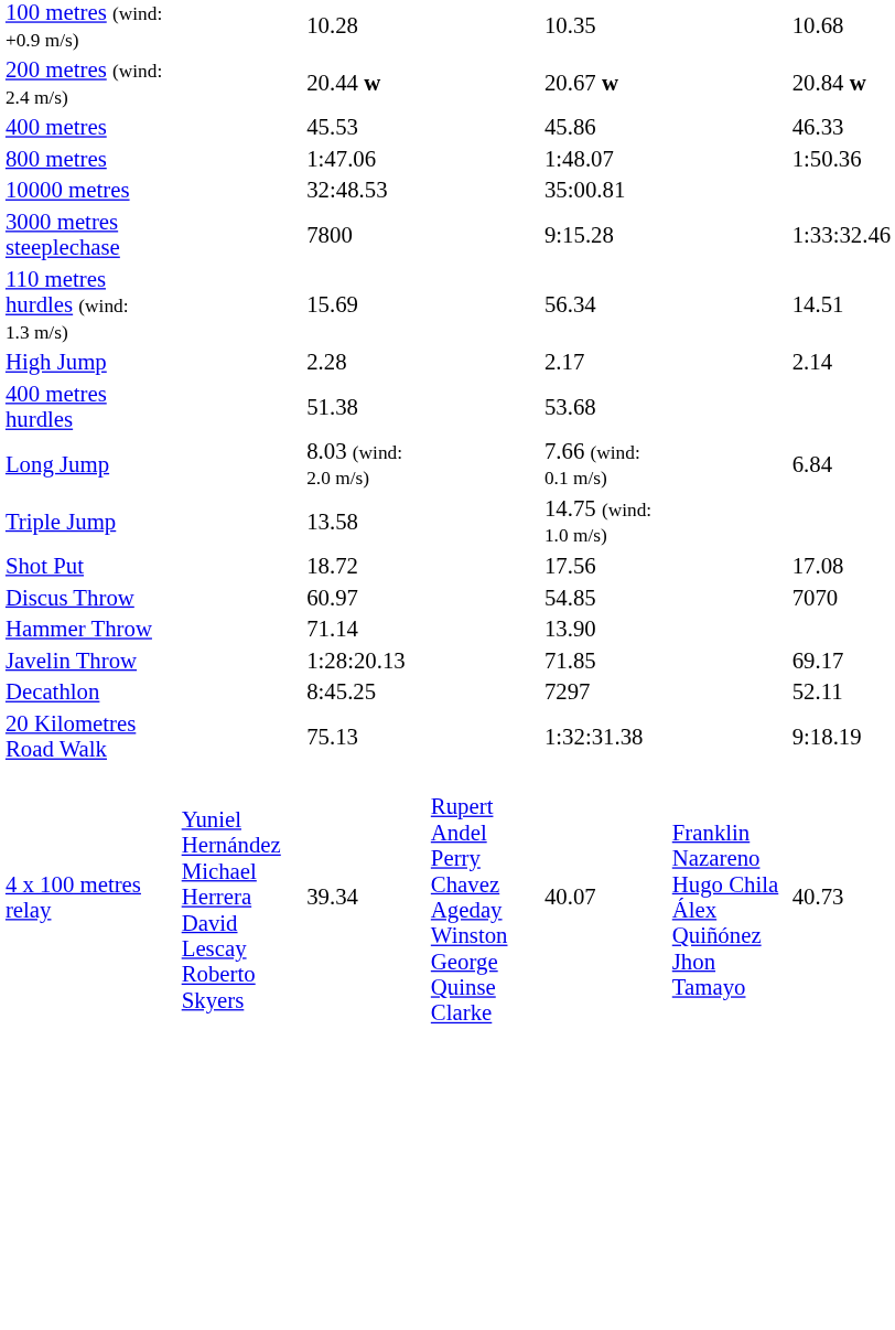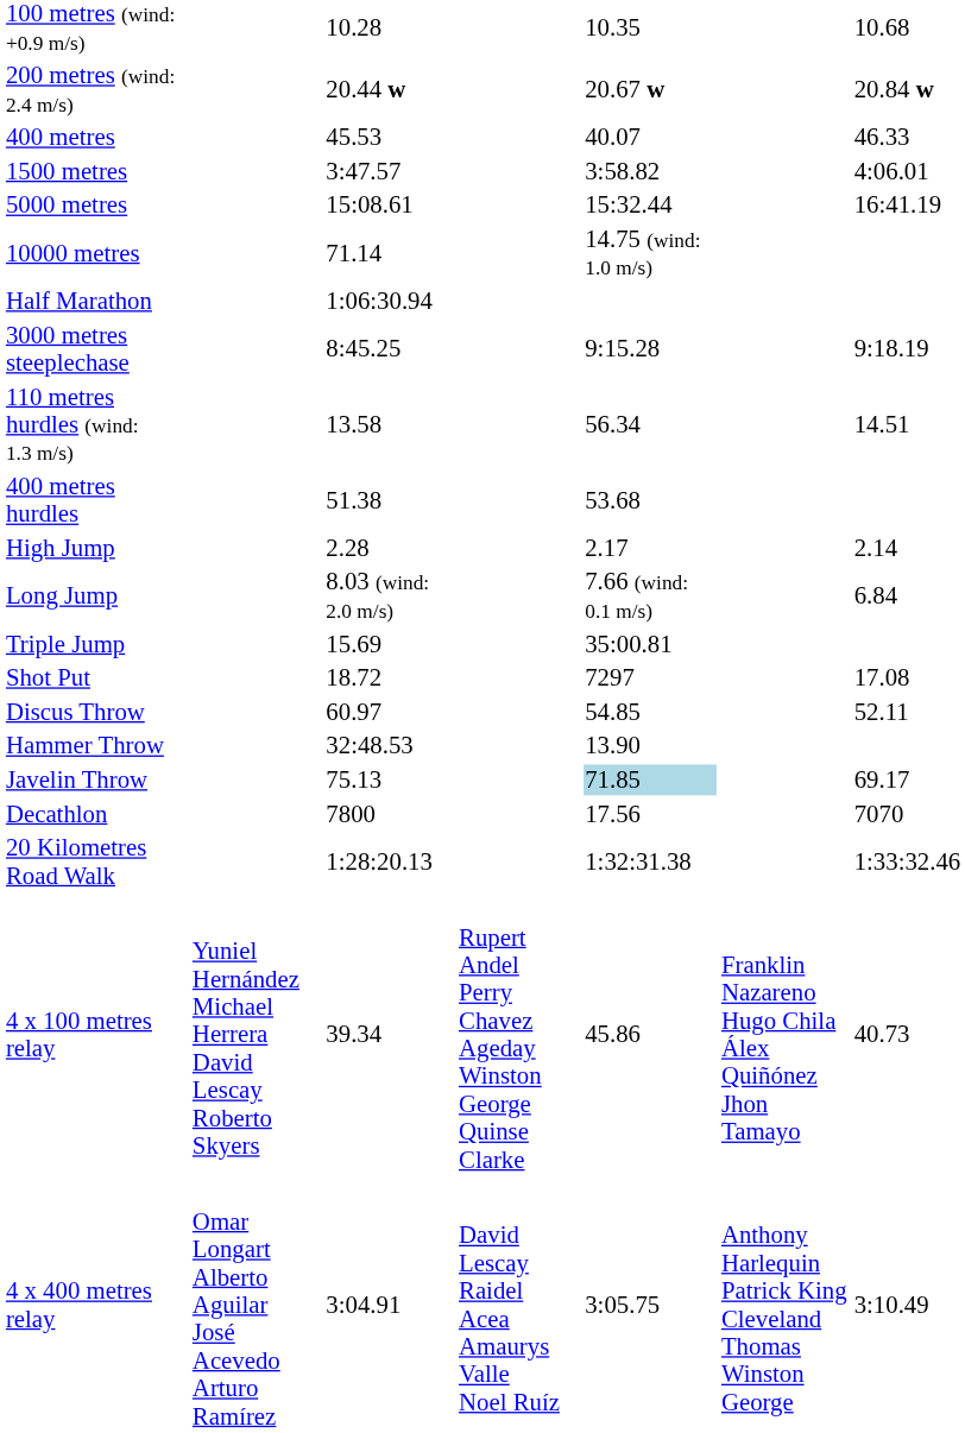400 metres | column 5: 45.86 -> 40.07
- row: 800 metres | 1:47.06 | 1:48.07 | 1:50.36
+ row: 1500 metres | 3:47.57 | 3:58.82 | 4:06.01
+ row: 5000 metres | 15:08.61 | 15:32.44 | 16:41.19
10000 metres | column 3: 32:48.53 -> 71.14
10000 metres | column 5: 35:00.81 -> 14.75 (wind: 1.0 m/s)
+ row: Half Marathon | 1:06:30.94
3000 metres steeplechase | column 3: 7800 -> 8:45.25
3000 metres steeplechase | column 7: 1:33:32.46 -> 9:18.19
110 metres hurdles (wind: 1.3 m/s) | column 3: 15.69 -> 13.58
rows swapped: 400 metres hurdles <-> High Jump
Triple Jump | column 3: 13.58 -> 15.69
Triple Jump | column 5: 14.75 (wind: 1.0 m/s) -> 35:00.81
Shot Put | column 5: 17.56 -> 7297
Discus Throw | column 7: 7070 -> 52.11
Hammer Throw | column 3: 71.14 -> 32:48.53
Javelin Throw | column 3: 1:28:20.13 -> 75.13
Javelin Throw | column 5: no background -> lightblue background
Decathlon | column 3: 8:45.25 -> 7800
Decathlon | column 5: 7297 -> 17.56
Decathlon | column 7: 52.11 -> 7070
20 Kilometres Road Walk | column 3: 75.13 -> 1:28:20.13
20 Kilometres Road Walk | column 7: 9:18.19 -> 1:33:32.46
4 x 100 metres relay | column 5: 40.07 -> 45.86
+ row: 4 x 400 metres relay | Omar Longart Alberto Aguilar José Acevedo Arturo Ramírez | 3:04.91 | David Lescay Raidel Acea Amaurys Valle Noel Ruíz | 3:05.75 | Anthony Harlequin Patrick King Cleveland Thomas Winston George | 3:10.49
